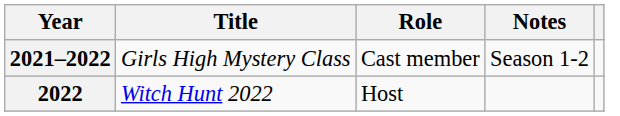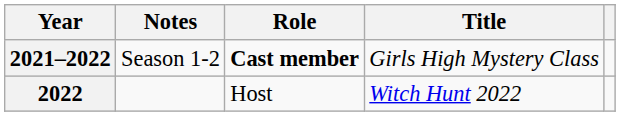columns swapped: Title <-> Notes
2021–2022 | Role: normal -> bold
